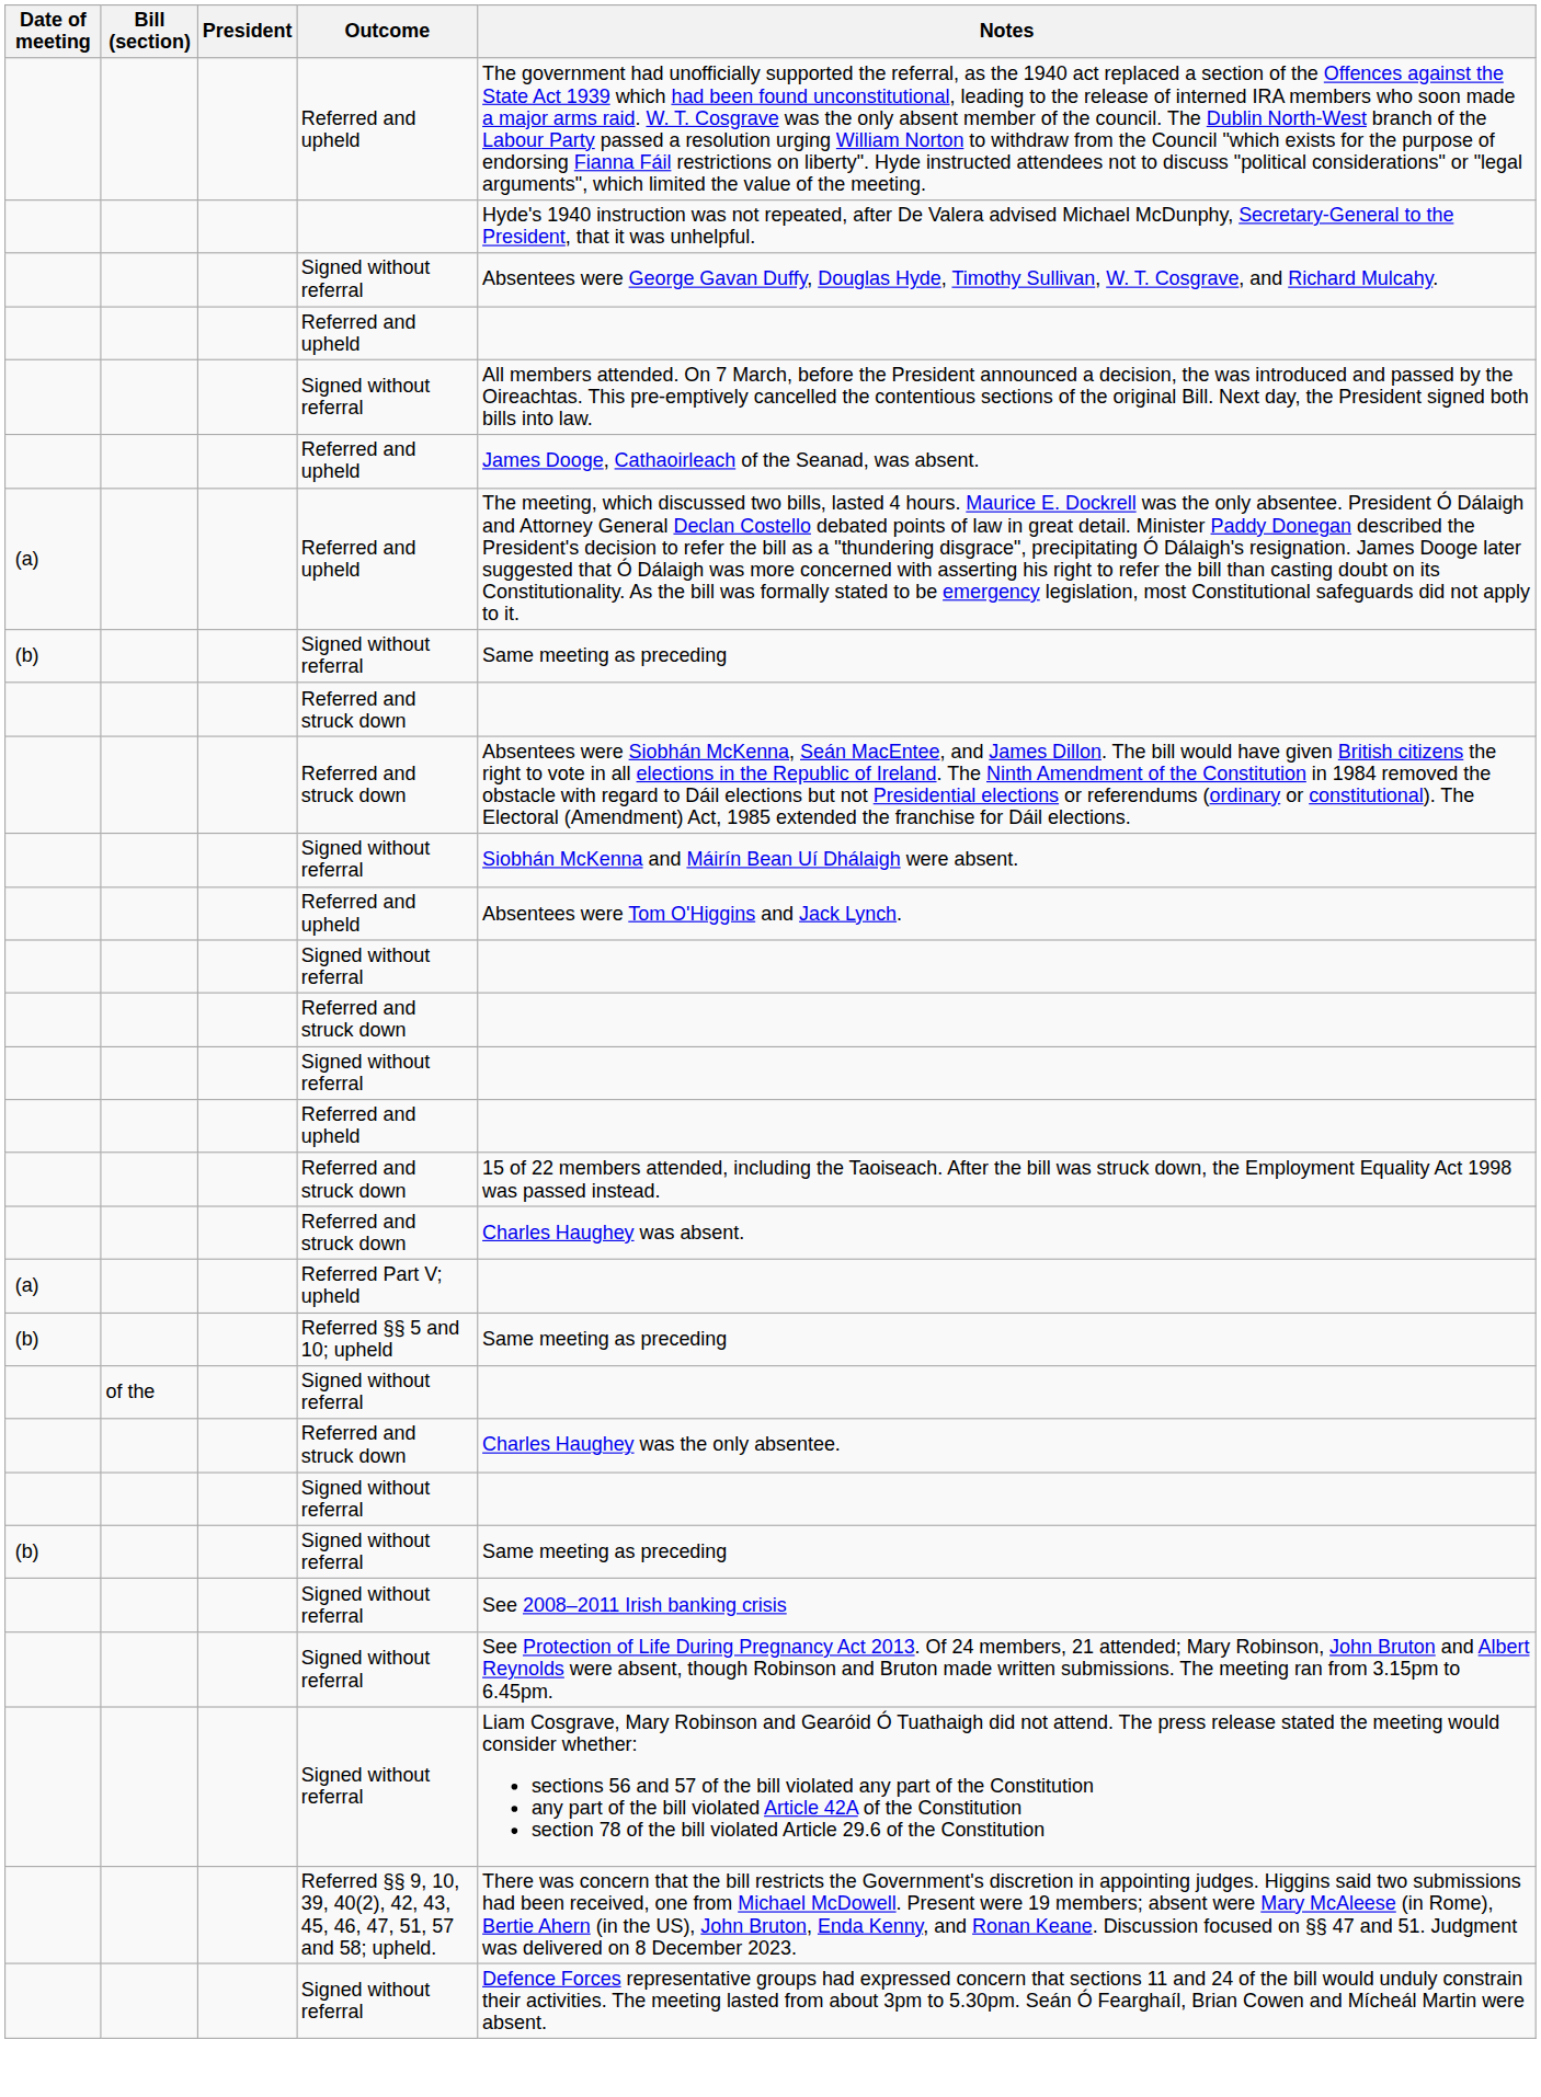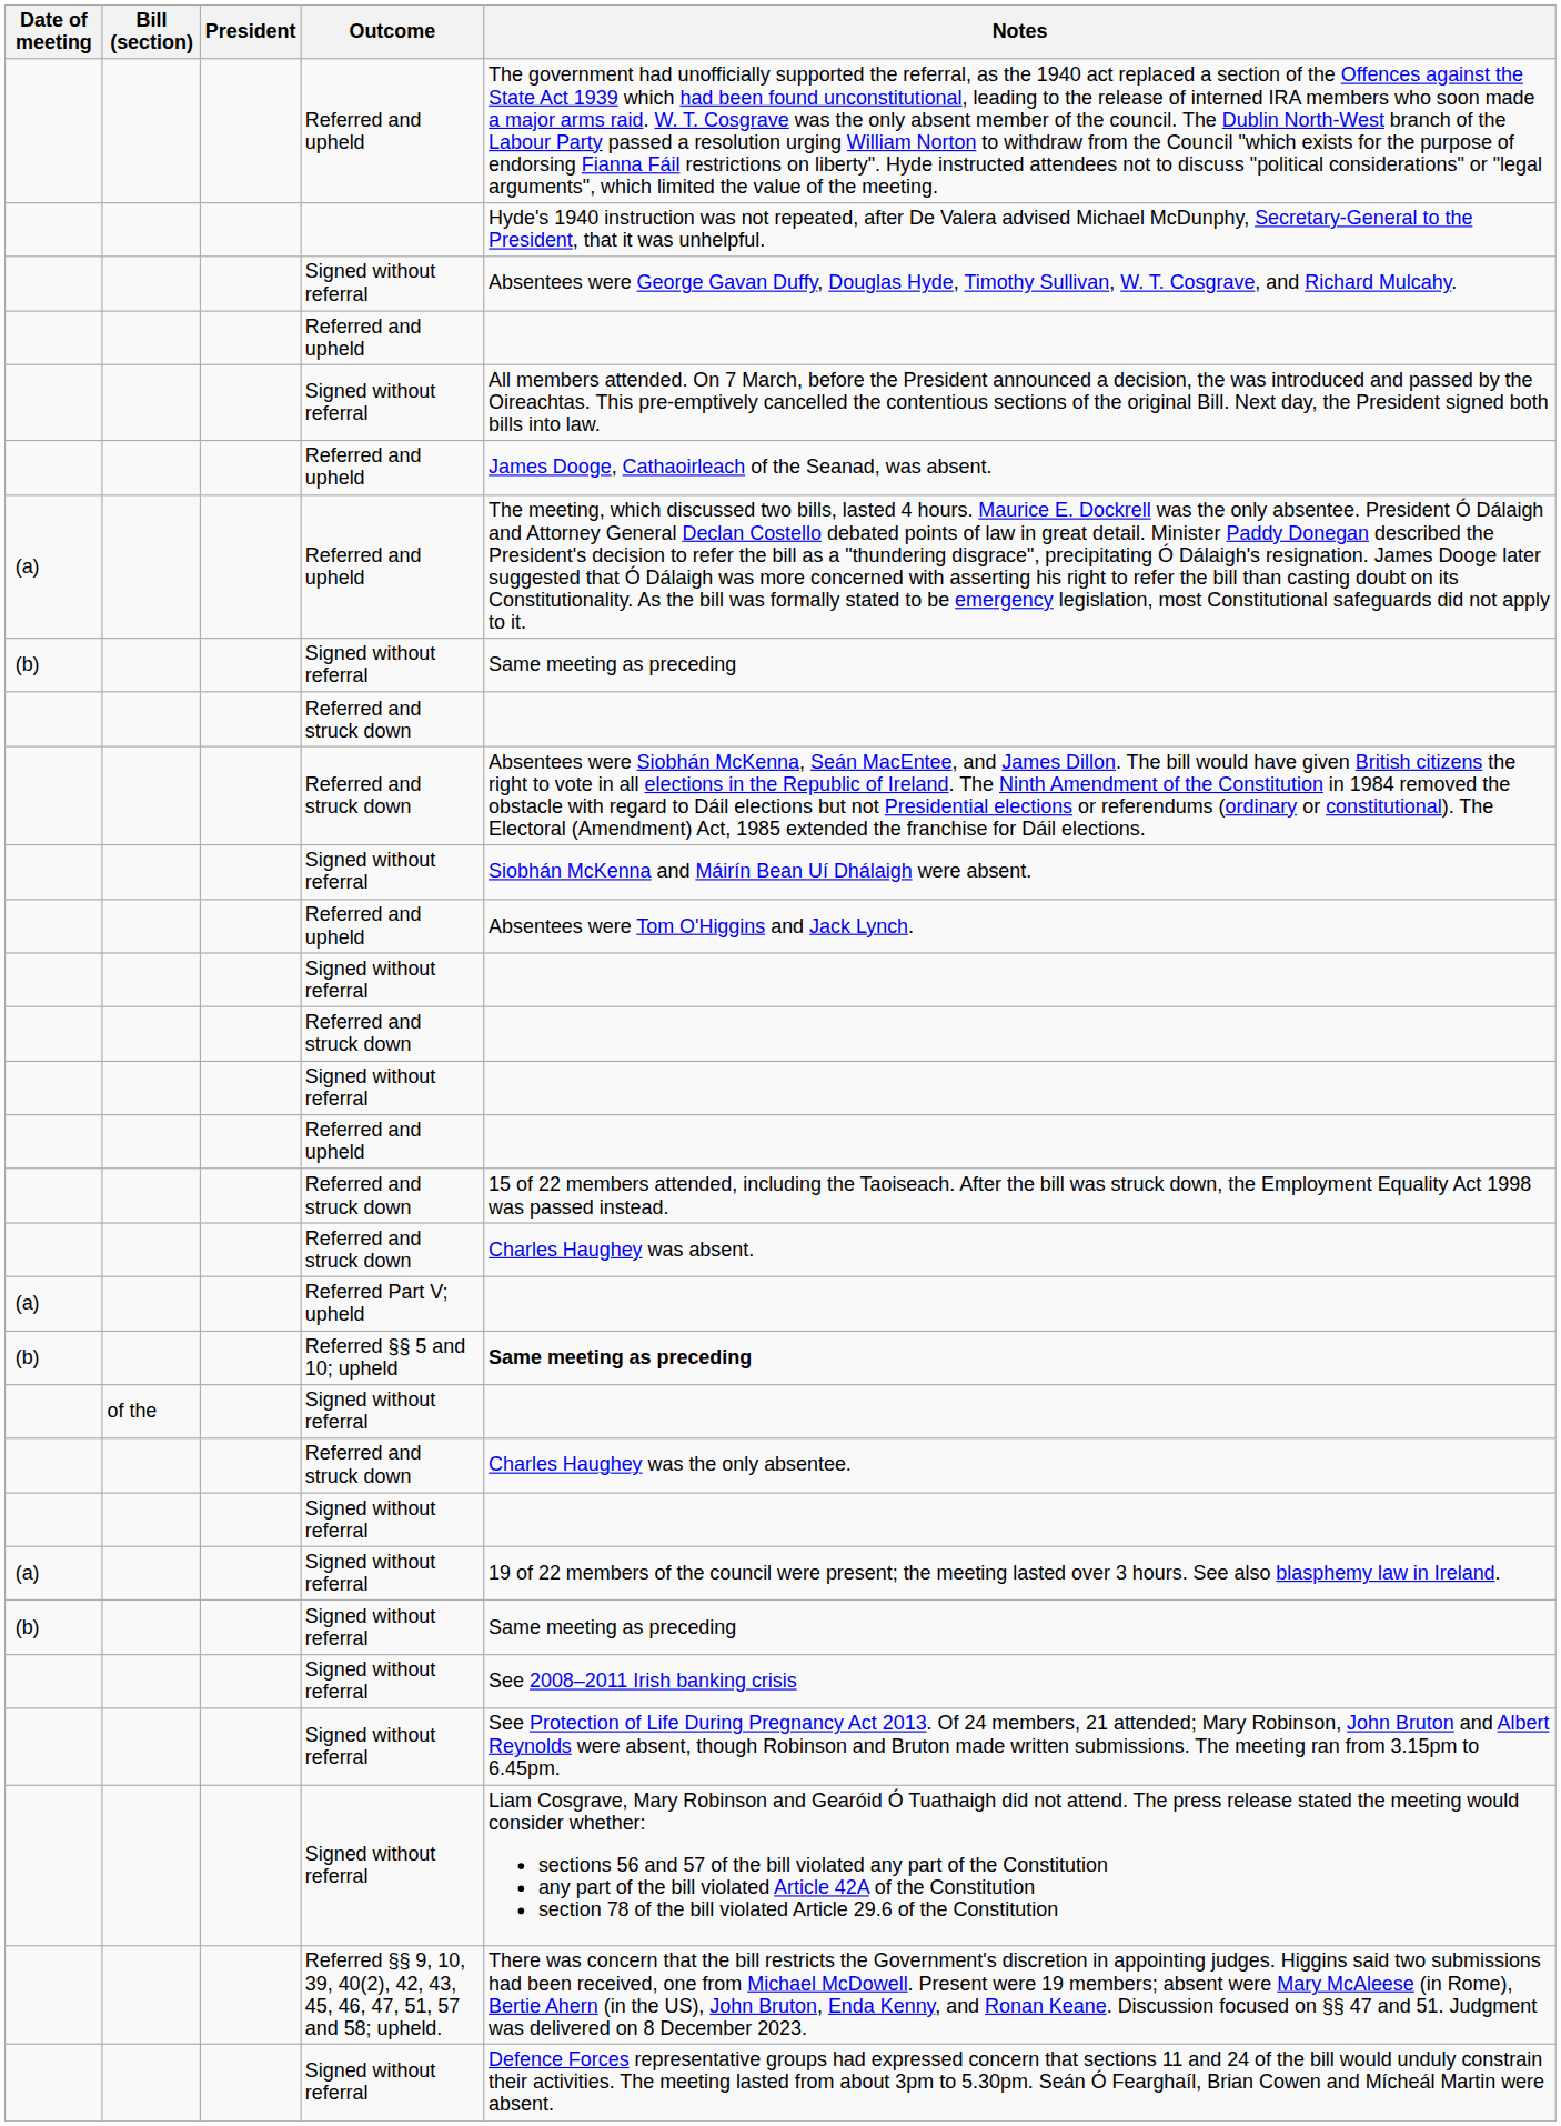Referred §§ 5 and 10; upheld | Notes: normal -> bold
+ row: (a) | Signed without referral | 19 of 22 members of the council were present; the meeting lasted over 3 hours. See also blasphemy law in Ireland.
